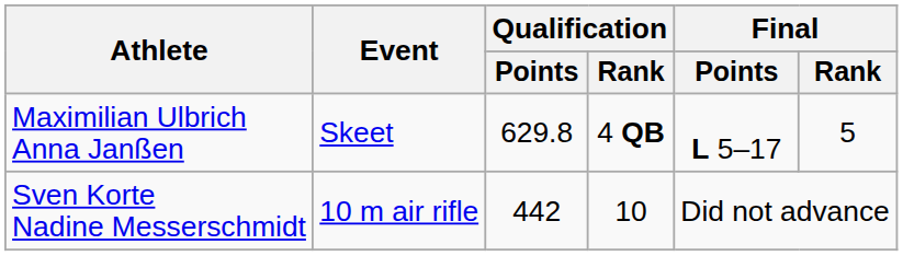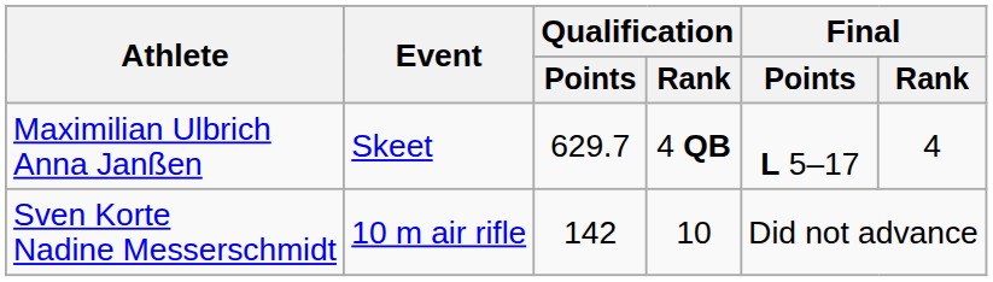Maximilian Ulbrich Anna Janßen | Qualification / Points: 629.8 -> 629.7
Maximilian Ulbrich Anna Janßen | Final / Rank: 5 -> 4
Sven Korte Nadine Messerschmidt | Qualification / Points: 442 -> 142
